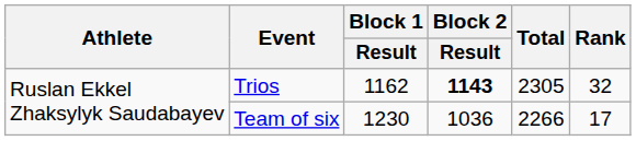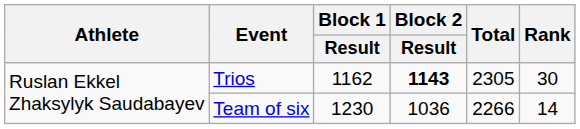Trios | Rank: 32 -> 30
Team of six | Rank: 17 -> 14
